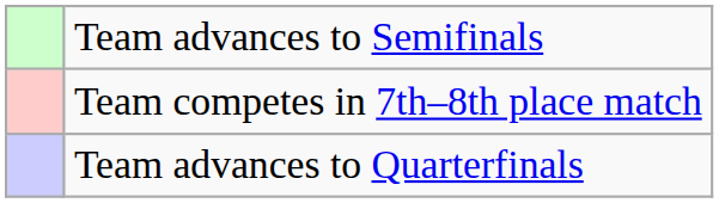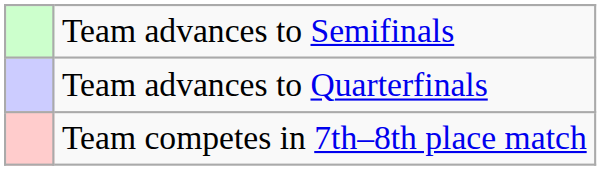rows swapped: Team advances to Quarterfinals <-> Team competes in 7th–8th place match
